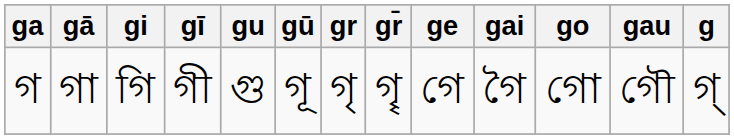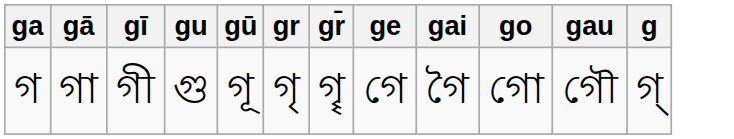- column: gi | গি
